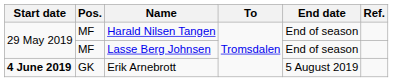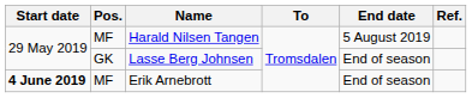Harald Nilsen Tangen | End date: End of season -> 5 August 2019
Lasse Berg Johnsen | Pos.: MF -> GK
Erik Arnebrott | Pos.: GK -> MF
Erik Arnebrott | End date: 5 August 2019 -> End of season
